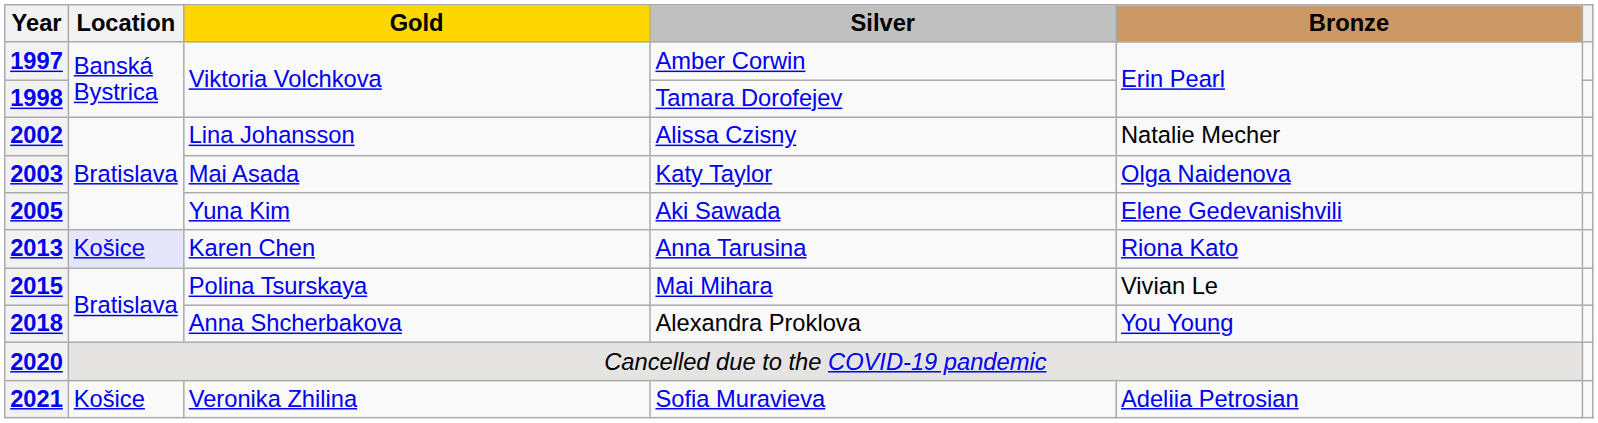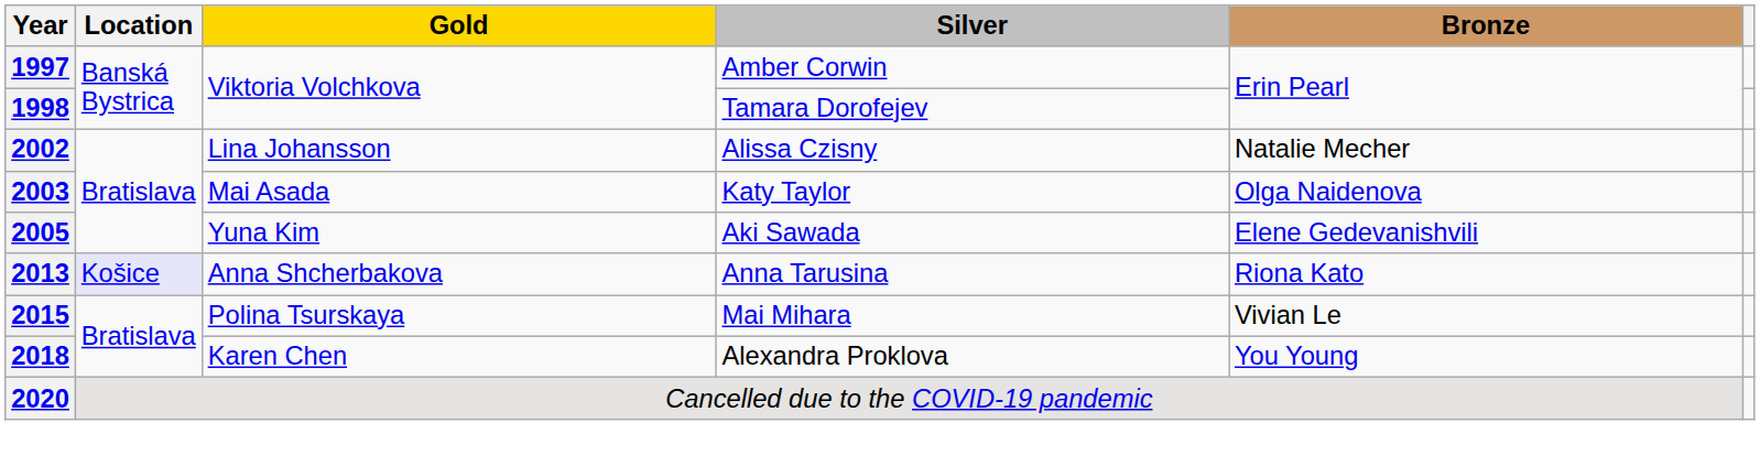2013 | Gold: Karen Chen -> Anna Shcherbakova
2018 | Gold: Anna Shcherbakova -> Karen Chen
- row: 2021 | Košice | Veronika Zhilina | Sofia Muravieva | Adeliia Petrosian
